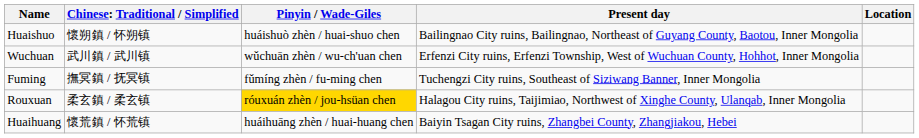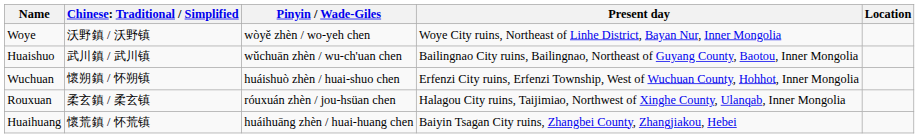+ row: Woye | 沃野鎮 / 沃野镇 | wòyě zhèn / wo-yeh chen | Woye City ruins, Northeast of Linhe District, Bayan Nur, Inner Mongolia
Huaishuo | column 2: 懷朔鎮 / 怀朔镇 -> 武川鎮 / 武川镇
Huaishuo | Pinyin / Wade-Giles: huáishuò zhèn / huai-shuo chen -> wǔchuān zhèn / wu-ch'uan chen
Wuchuan | column 2: 武川鎮 / 武川镇 -> 懷朔鎮 / 怀朔镇
Wuchuan | Pinyin / Wade-Giles: wǔchuān zhèn / wu-ch'uan chen -> huáishuò zhèn / huai-shuo chen
- row: Fuming | 撫冥鎮 / 抚冥镇 | fǔmíng zhèn / fu-ming chen | Tuchengzi City ruins, Southeast of Siziwang Banner, Inner Mongolia
Rouxuan | Pinyin / Wade-Giles: gold background -> no background
